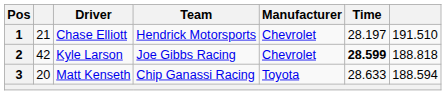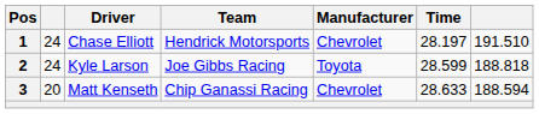1 | column 2: 21 -> 24
2 | column 2: 42 -> 24
2 | Manufacturer: Chevrolet -> Toyota
2 | Time: bold -> normal
3 | Manufacturer: Toyota -> Chevrolet
